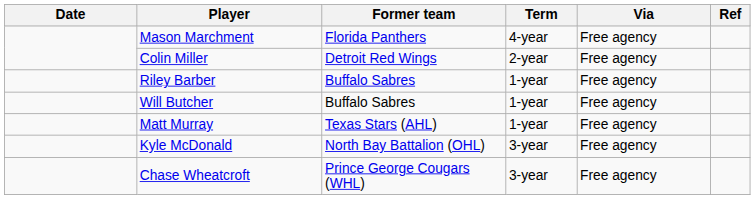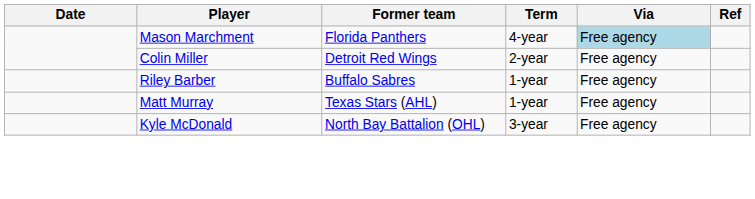Mason Marchment | Via: no background -> lightblue background
- row: Will Butcher | Buffalo Sabres | 1-year | Free agency
- row: Chase Wheatcroft | Prince George Cougars (WHL) | 3-year | Free agency
